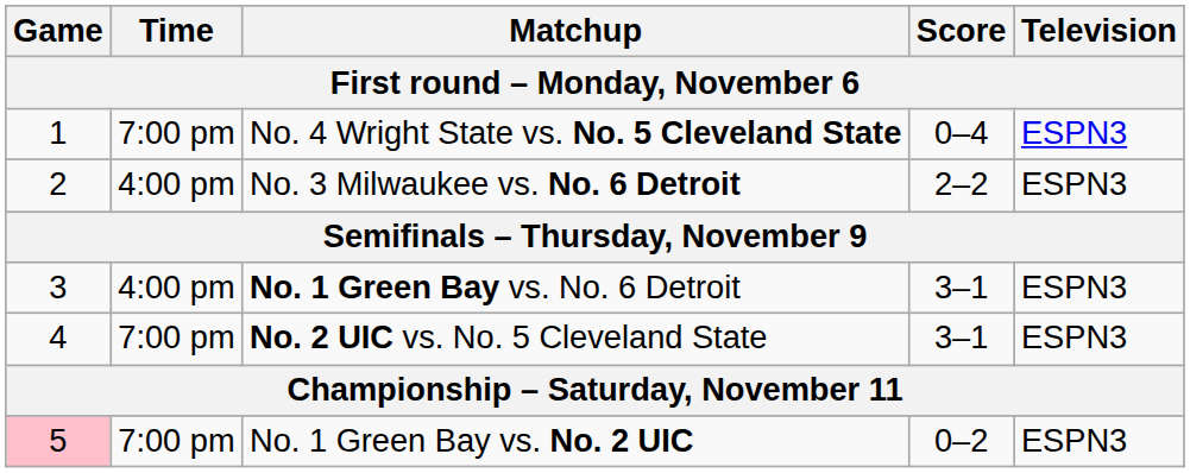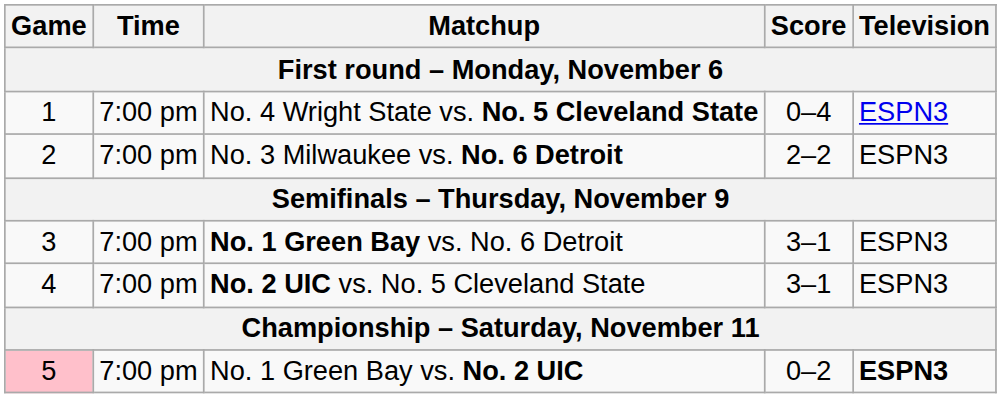No. 3 Milwaukee vs. No. 6 Detroit | Time: 4:00 pm -> 7:00 pm
No. 1 Green Bay vs. No. 6 Detroit | Time: 4:00 pm -> 7:00 pm
No. 1 Green Bay vs. No. 2 UIC | Television: normal -> bold
